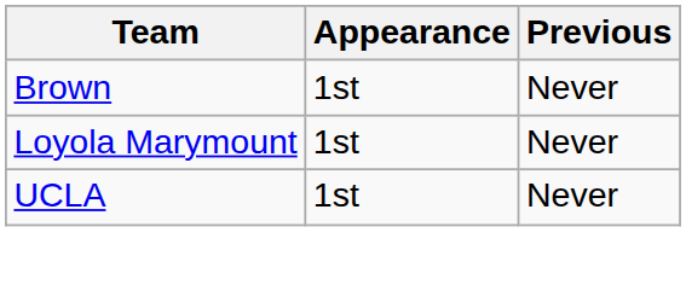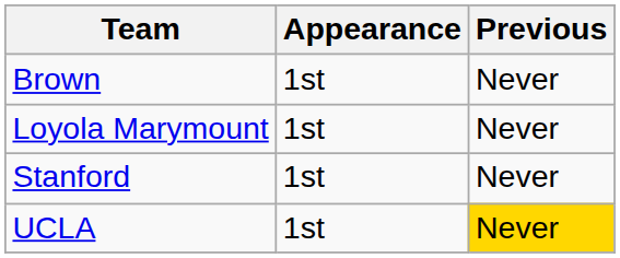+ row: Stanford | 1st | Never
UCLA | Previous: no background -> gold background
